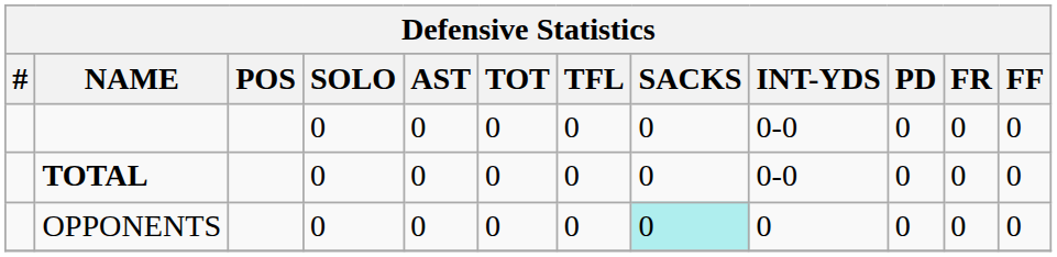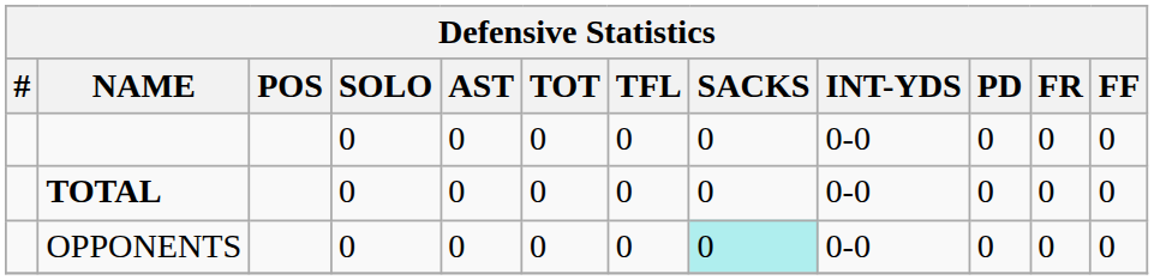OPPONENTS | INT-YDS: 0 -> 0-0
